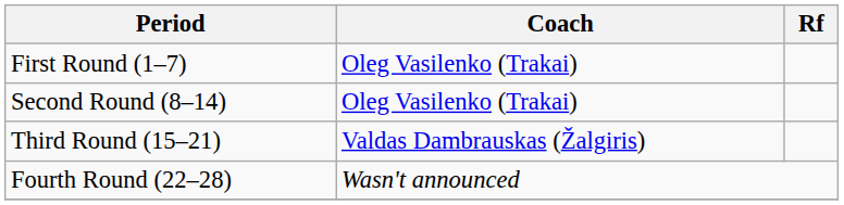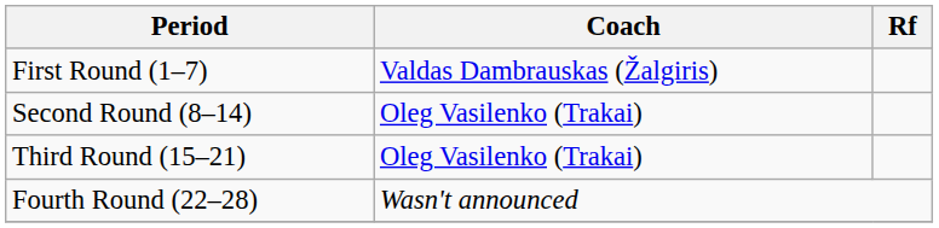First Round (1–7) | Coach: Oleg Vasilenko (Trakai) -> Valdas Dambrauskas (Žalgiris)
Third Round (15–21) | Coach: Valdas Dambrauskas (Žalgiris) -> Oleg Vasilenko (Trakai)
